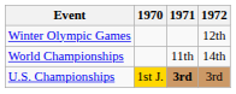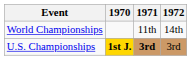- row: Winter Olympic Games | 12th
U.S. Championships | 1970: normal -> bold
